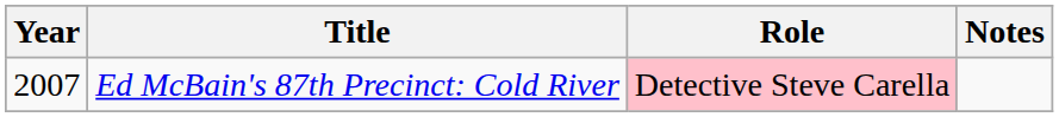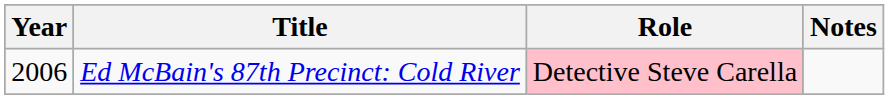Ed McBain's 87th Precinct: Cold River | Year: 2007 -> 2006
